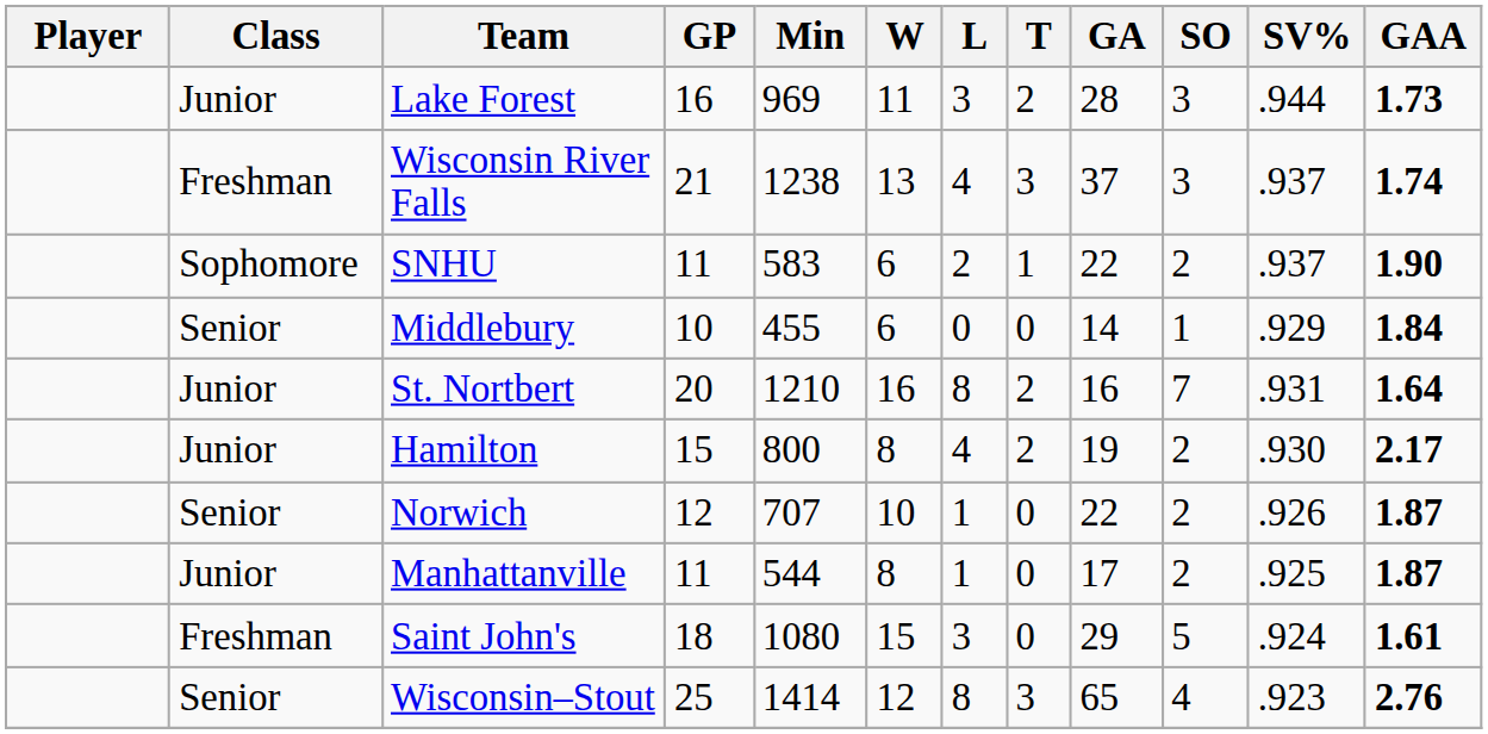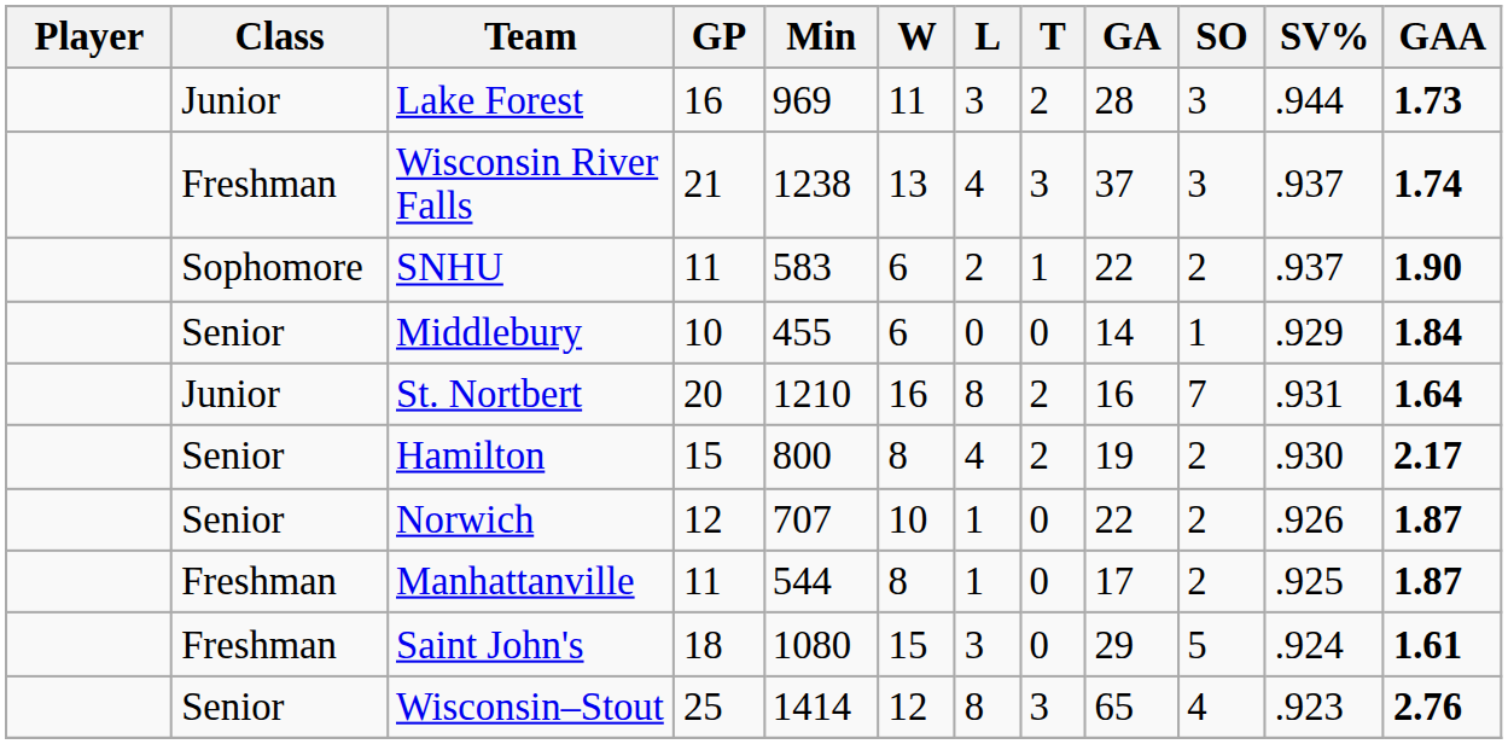Hamilton | Class: Junior -> Senior
Manhattanville | Class: Junior -> Freshman
